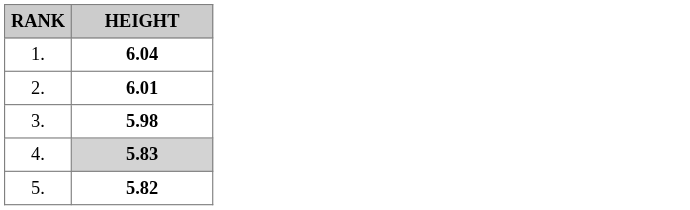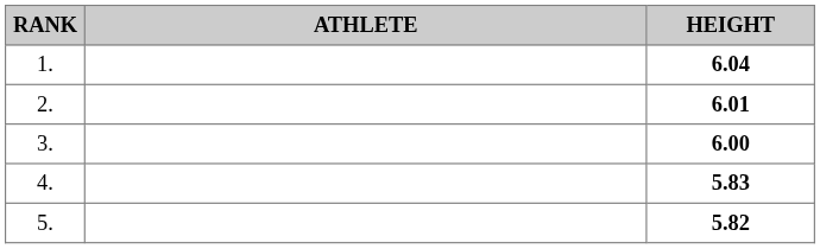+ column: ATHLETE
3. | HEIGHT: 5.98 -> 6.00
4. | HEIGHT: lightgrey background -> no background
